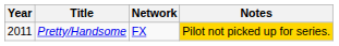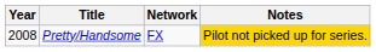Pretty/Handsome | Year: 2011 -> 2008
